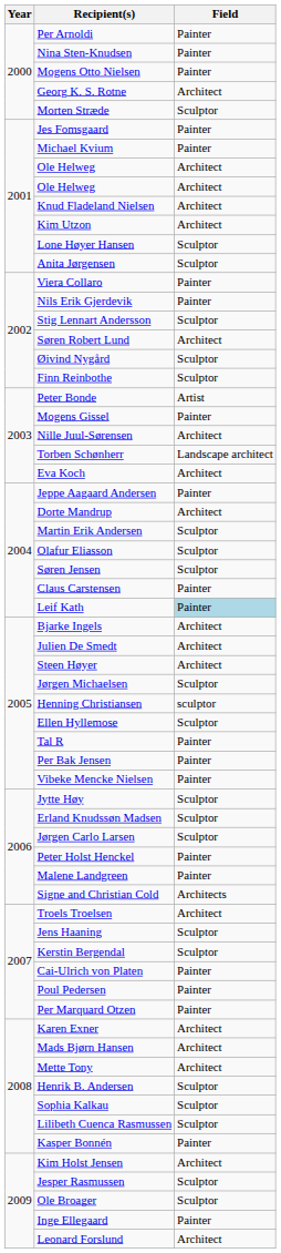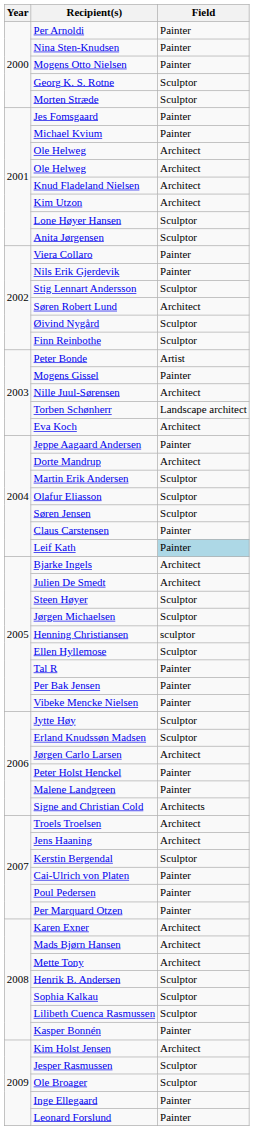Georg K. S. Rotne | Field: Architect -> Sculptor
Steen Høyer | Field: Architect -> Sculptor
Jørgen Carlo Larsen | Field: Sculptor -> Architect
Jens Haaning | Field: Sculptor -> Architect
Leonard Forslund | Field: Architect -> Painter
